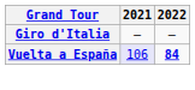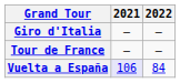+ row: Tour de France | — | —
Vuelta a España | 2022: bold -> normal
